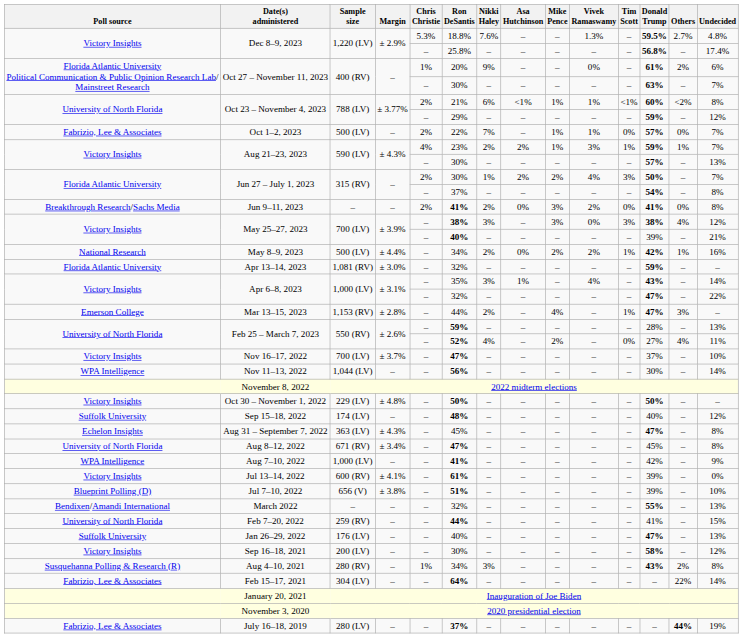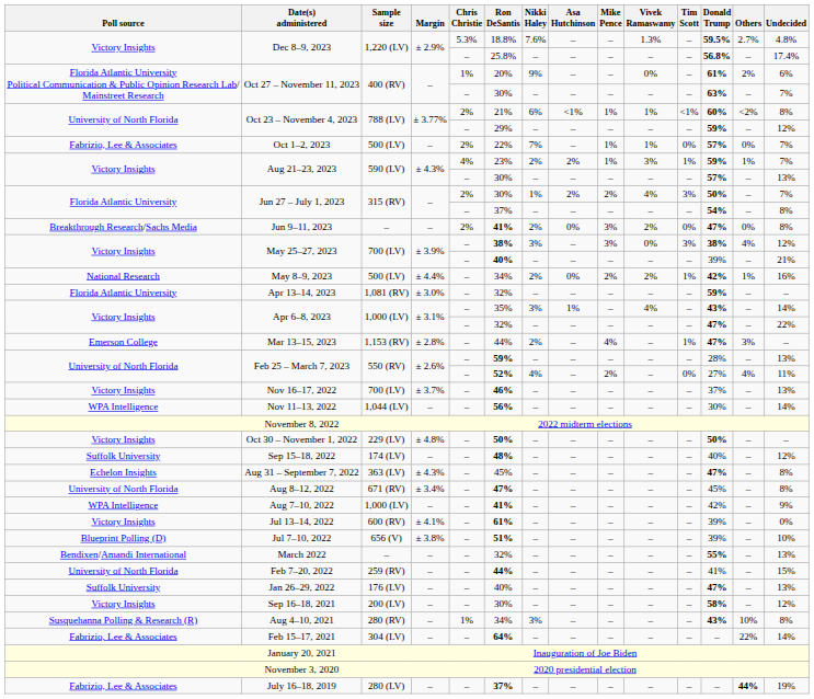Jun 9–11, 2023 | Donald Trump: 41% -> 47%
Nov 16–17, 2022 | Ron DeSantis: 47% -> 46%
Nov 16–17, 2022 | Undecided: 10% -> 13%
Aug 4–10, 2021 | Others: 2% -> 10%
